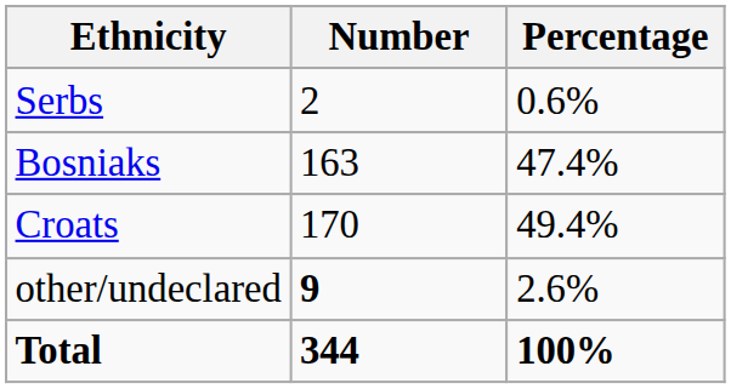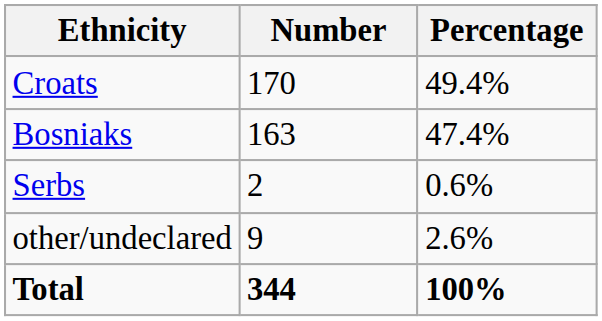rows swapped: Croats <-> Serbs
other/undeclared | Number: bold -> normal
